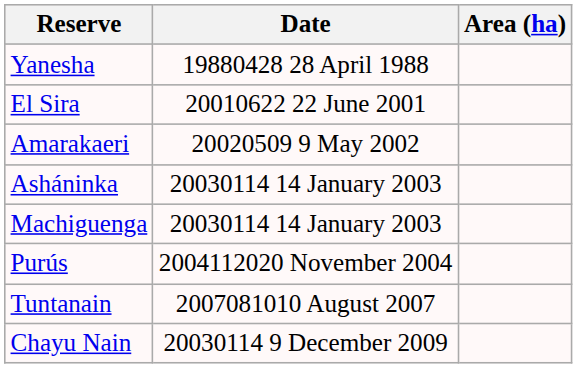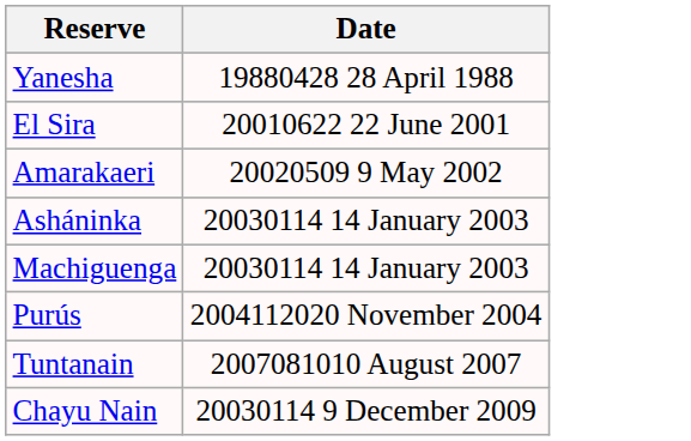- column: Area (ha)
